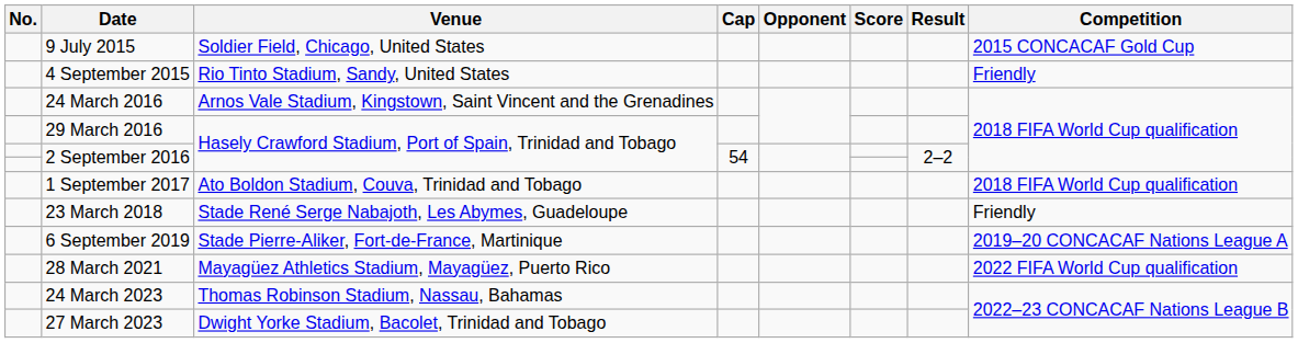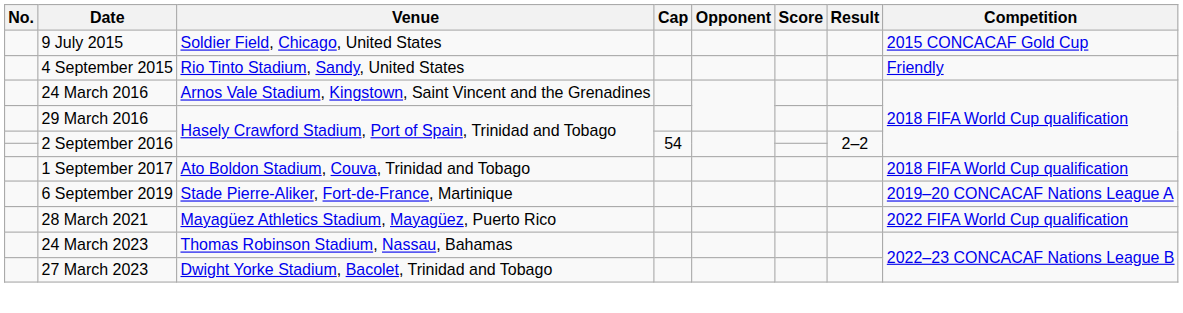- row: 23 March 2018 | Stade René Serge Nabajoth, Les Abymes, Guadeloupe | Friendly
